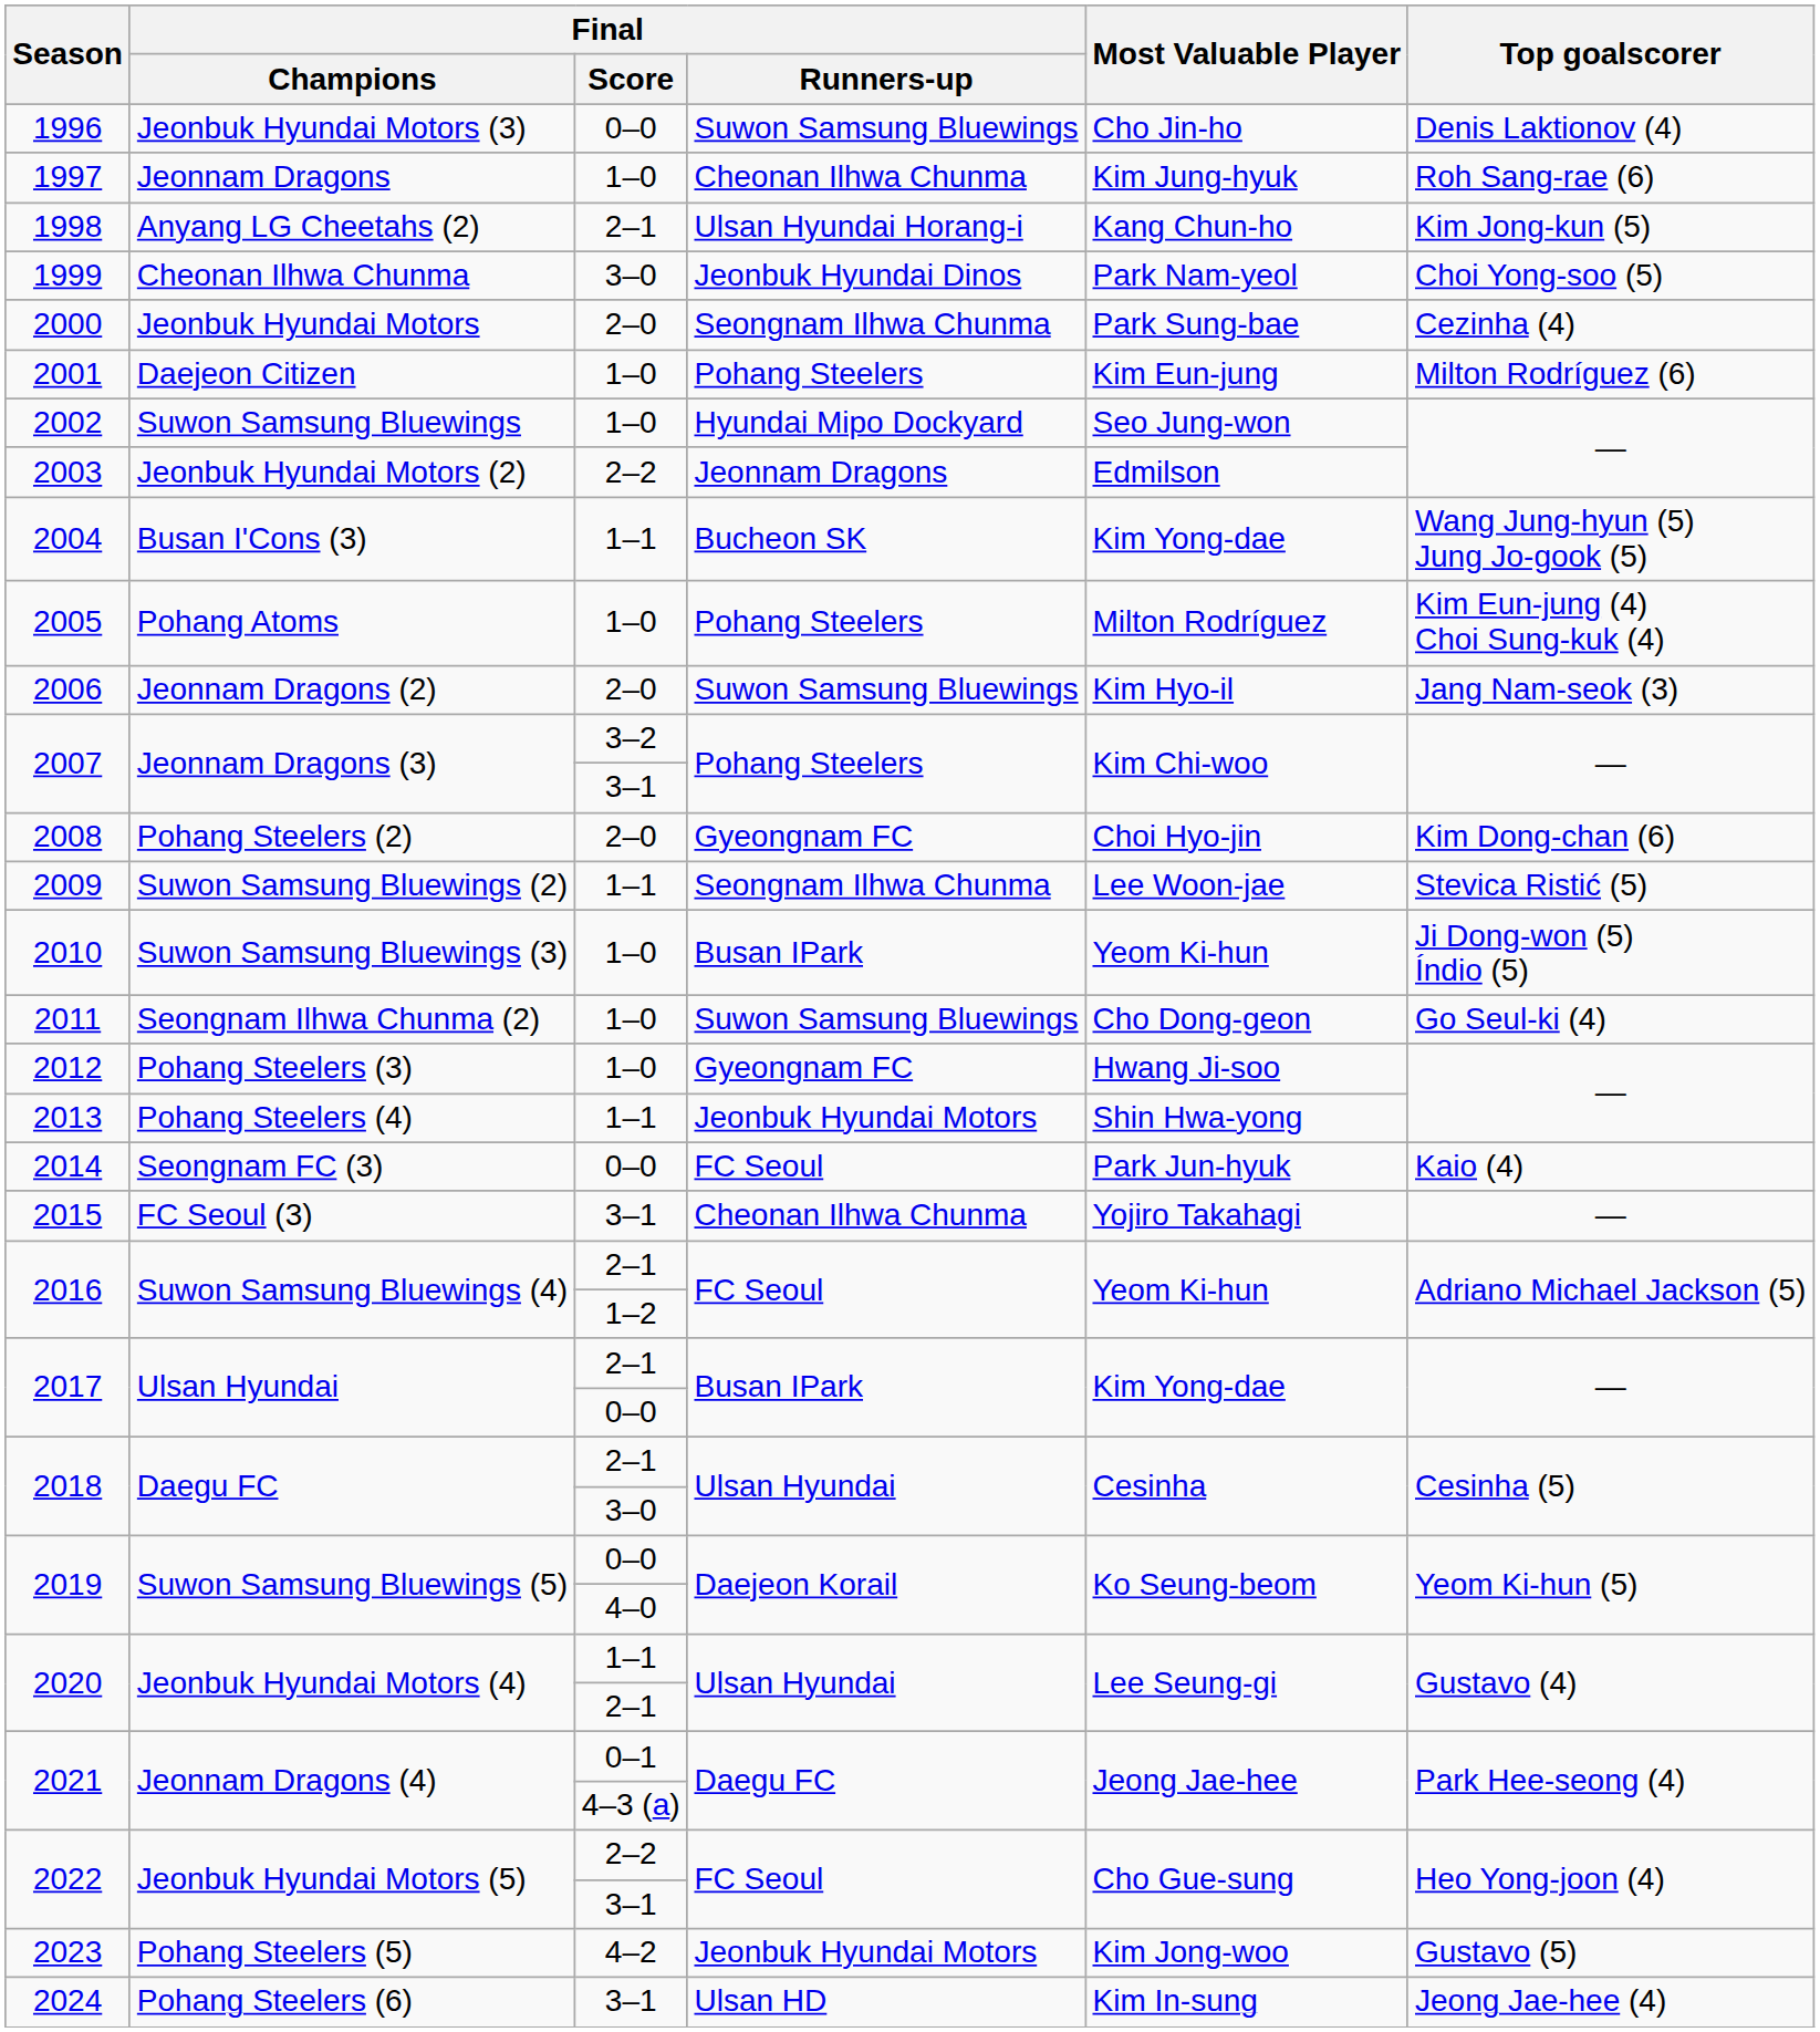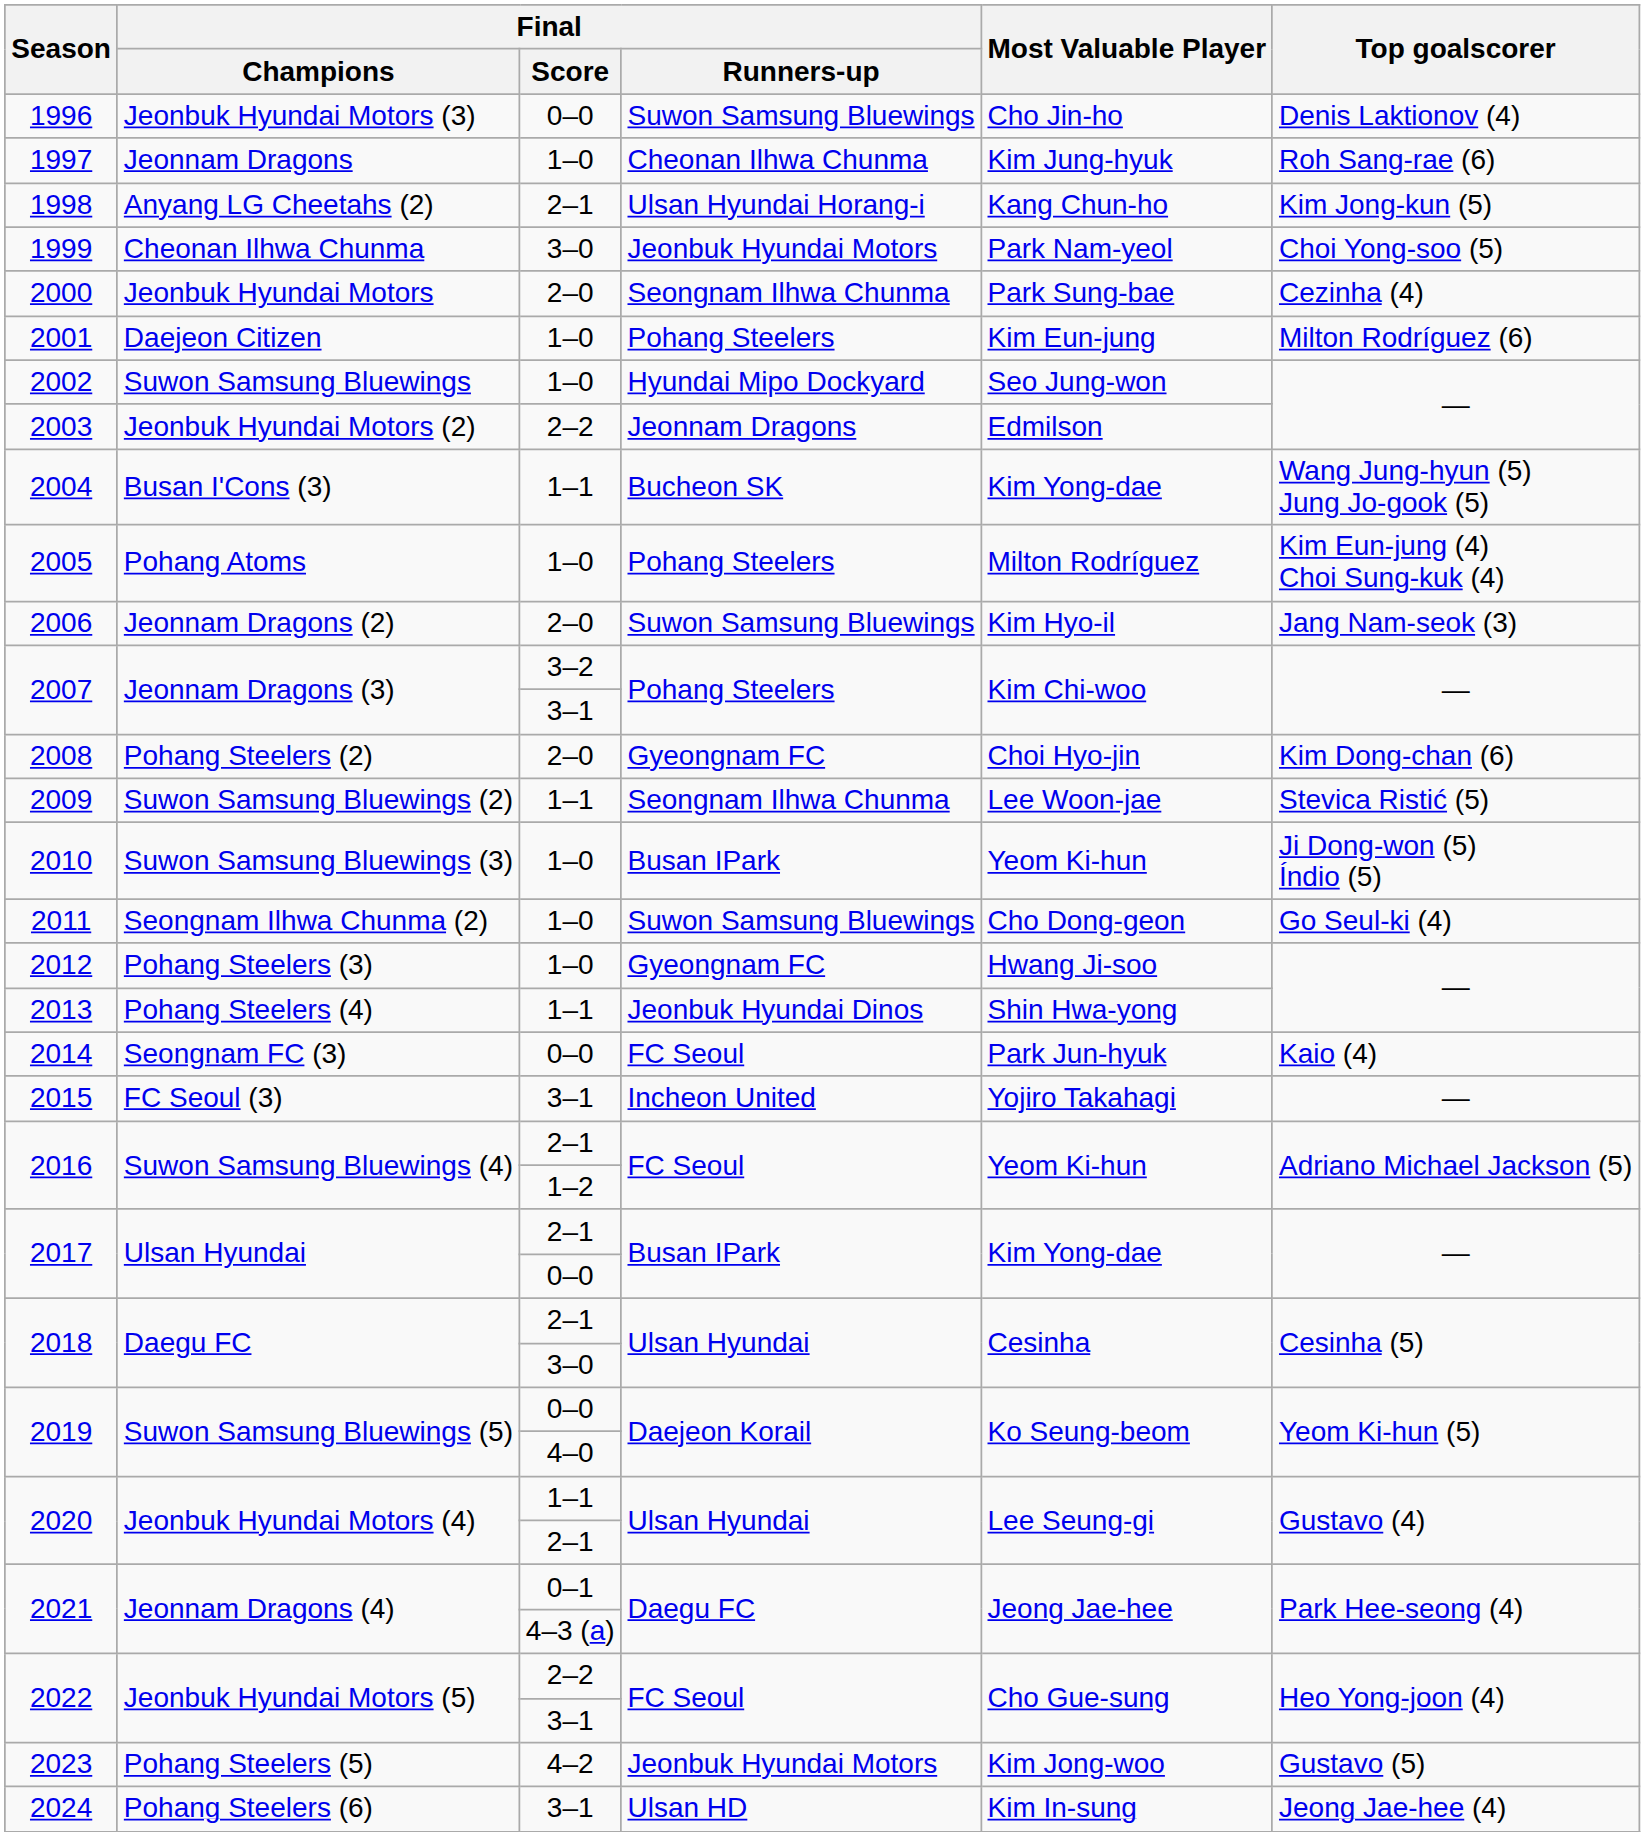1999 | Final / Runners-up: Jeonbuk Hyundai Dinos -> Jeonbuk Hyundai Motors
2013 | Final / Runners-up: Jeonbuk Hyundai Motors -> Jeonbuk Hyundai Dinos
2015 | Final / Runners-up: Cheonan Ilhwa Chunma -> Incheon United
